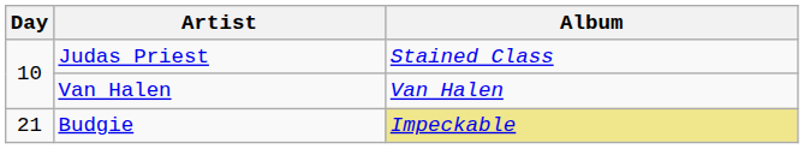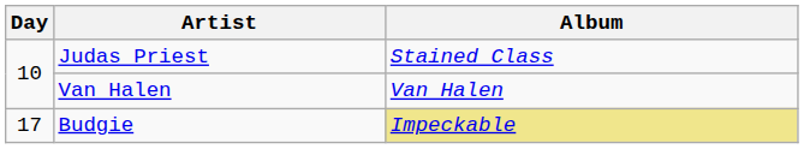Budgie | Day: 21 -> 17
